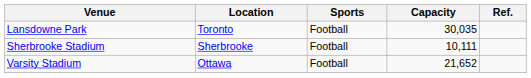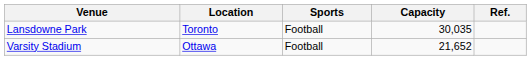- row: Sherbrooke Stadium | Sherbrooke | Football | 10,111
